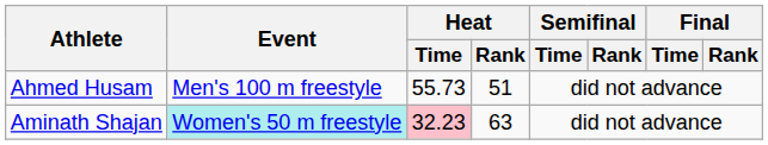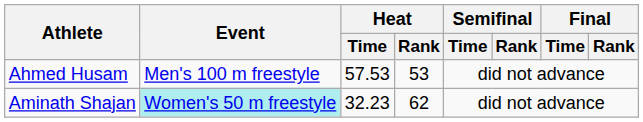Ahmed Husam | Heat / Time: 55.73 -> 57.53
Ahmed Husam | Heat / Rank: 51 -> 53
Aminath Shajan | Heat / Time: pink background -> no background
Aminath Shajan | Heat / Rank: 63 -> 62
